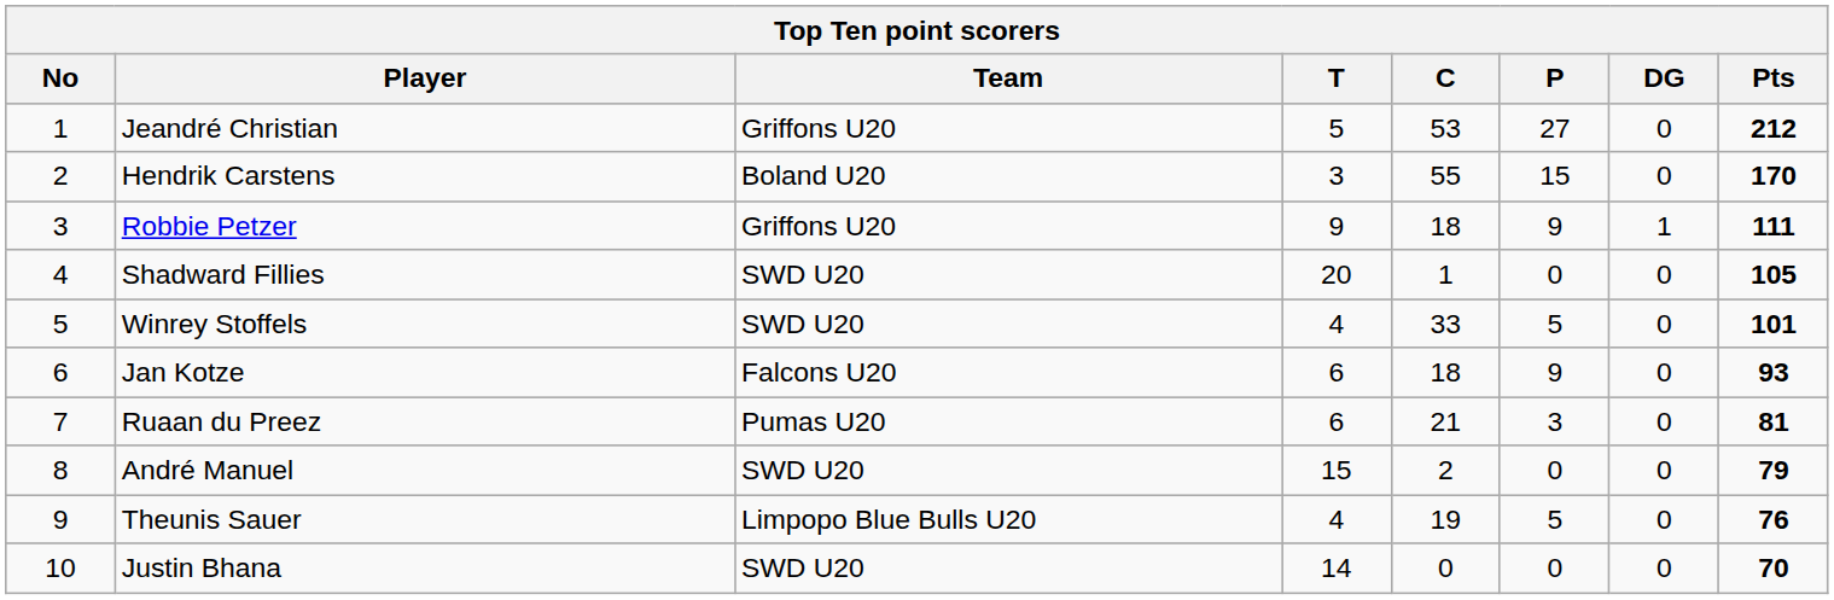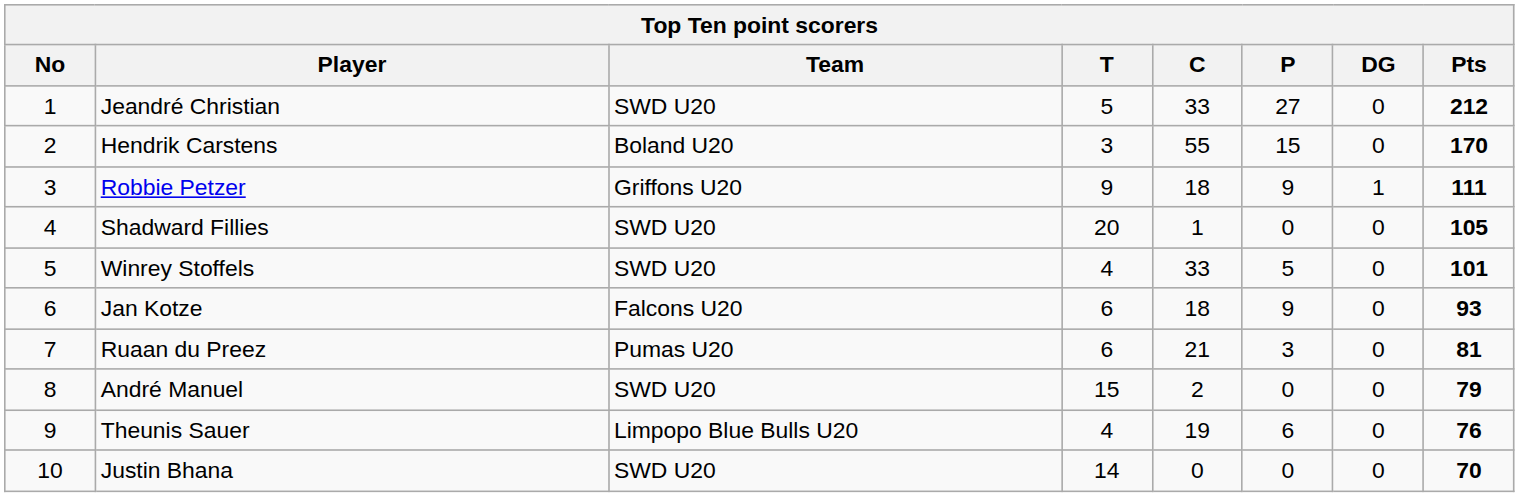Jeandré Christian | Team: Griffons U20 -> SWD U20
Jeandré Christian | C: 53 -> 33
Theunis Sauer | P: 5 -> 6
